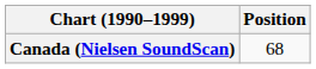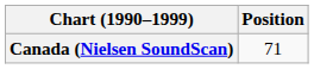Canada (Nielsen SoundScan) | Position: 68 -> 71
